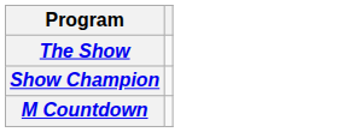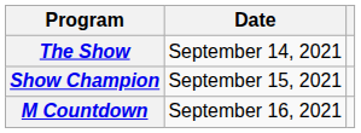+ column: Date | September 14, 2021 | September 15, 2021 | September 16, 2021
